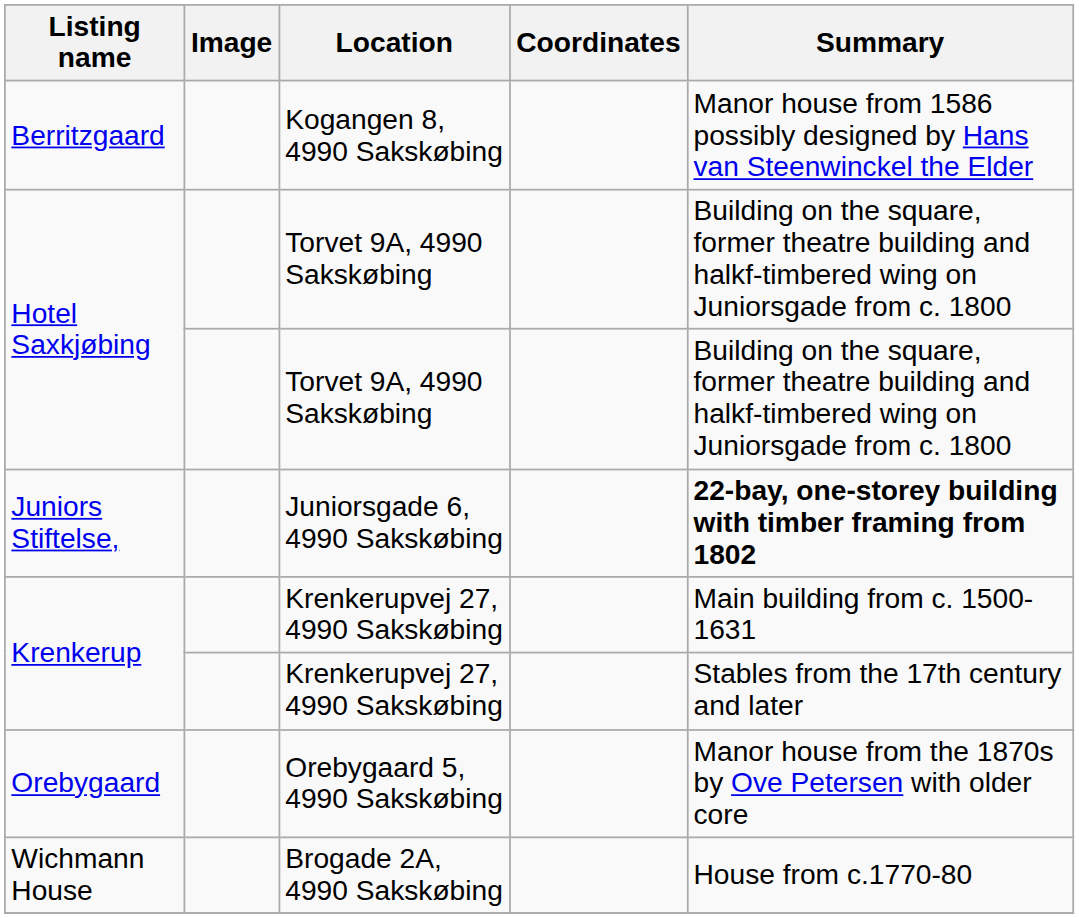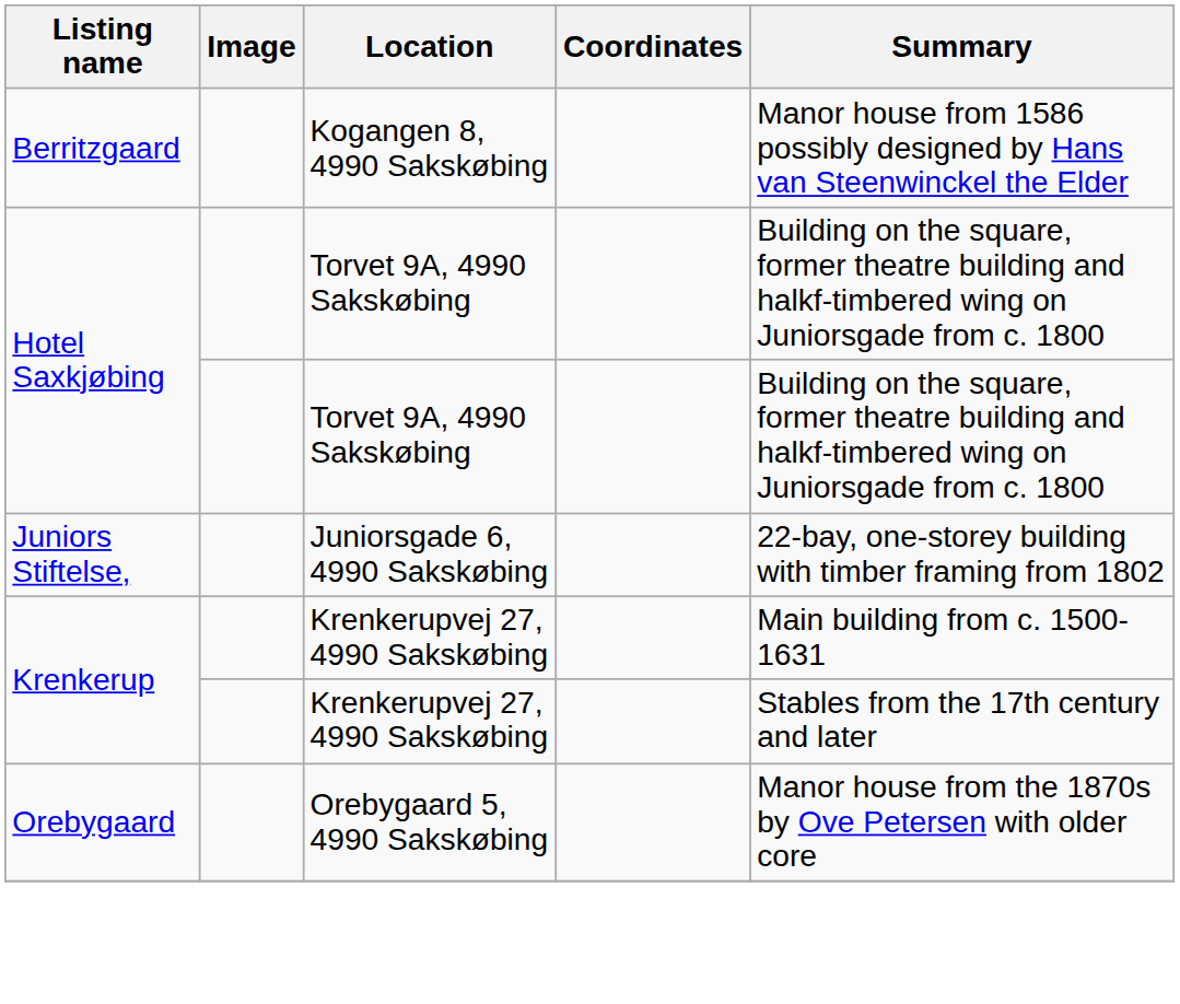Juniors Stiftelse, | Summary: bold -> normal
- row: Wichmann House | Brogade 2A, 4990 Sakskøbing | House from c.1770-80
